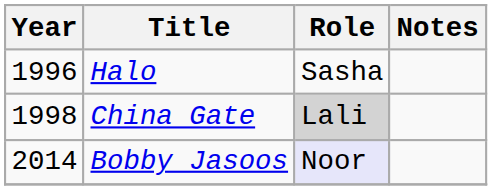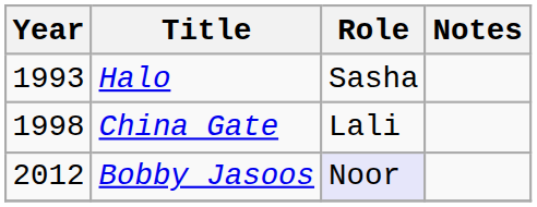Halo | Year: 1996 -> 1993
China Gate | Role: lightgrey background -> no background
Bobby Jasoos | Year: 2014 -> 2012
